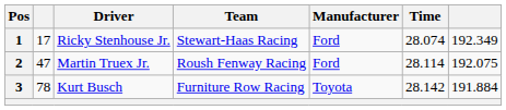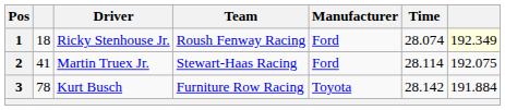1 | column 2: 17 -> 18
1 | Team: Stewart-Haas Racing -> Roush Fenway Racing
1 | column 7: no background -> lightyellow background
2 | column 2: 47 -> 41
2 | Team: Roush Fenway Racing -> Stewart-Haas Racing
